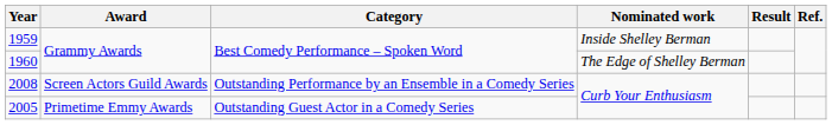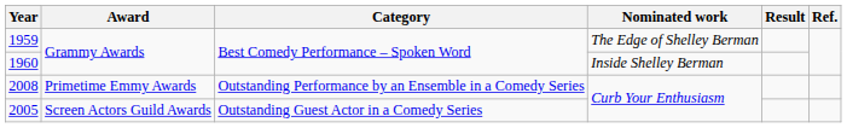1959 | Nominated work: Inside Shelley Berman -> The Edge of Shelley Berman
1960 | Nominated work: The Edge of Shelley Berman -> Inside Shelley Berman
2008 | Award: Screen Actors Guild Awards -> Primetime Emmy Awards
2005 | Award: Primetime Emmy Awards -> Screen Actors Guild Awards
